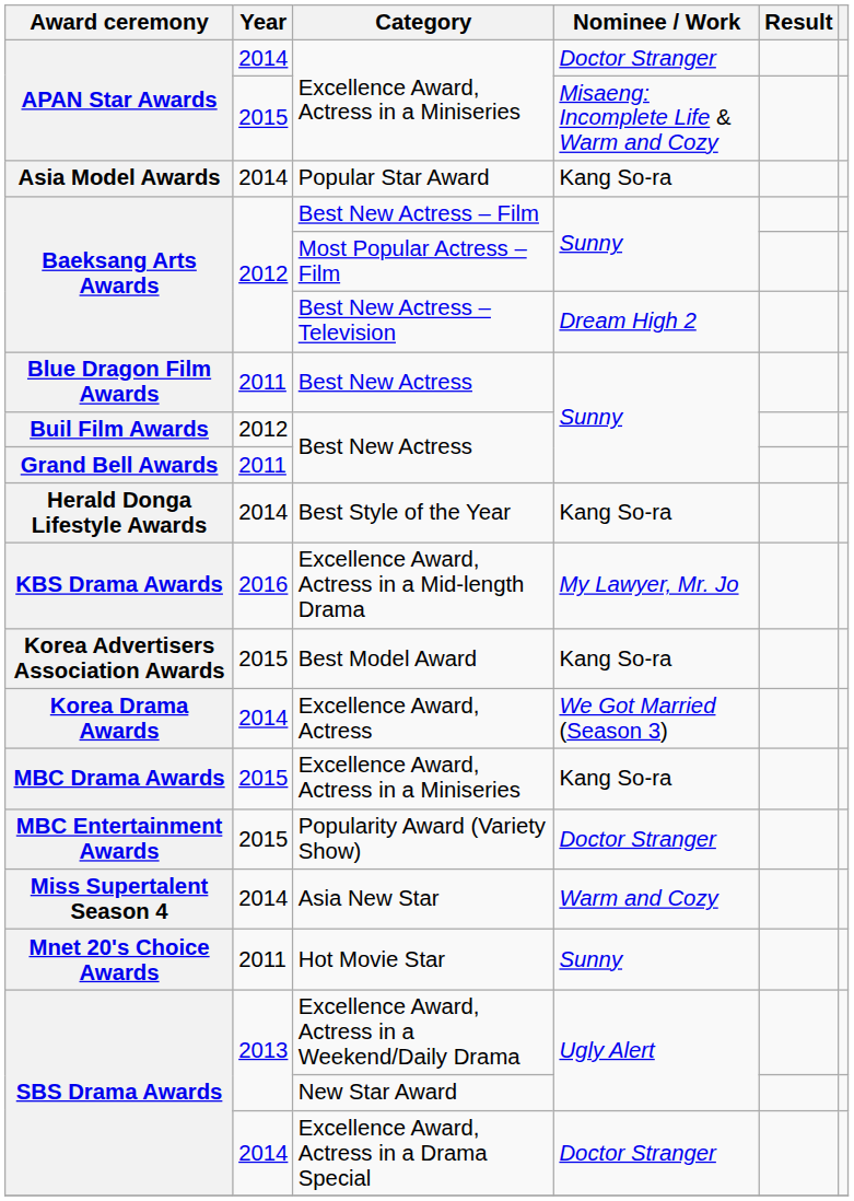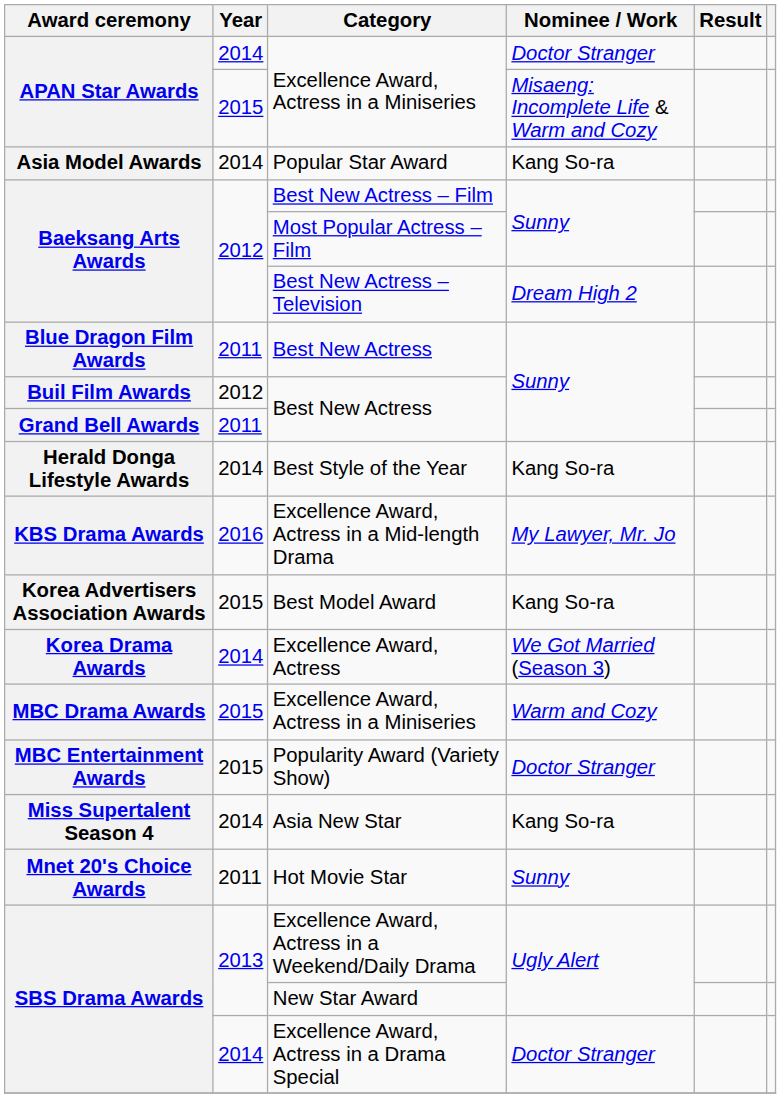MBC Drama Awards / Excellence Award, Actress in a Miniseries | Nominee / Work: Kang So-ra -> Warm and Cozy
Asia New Star | Nominee / Work: Warm and Cozy -> Kang So-ra
